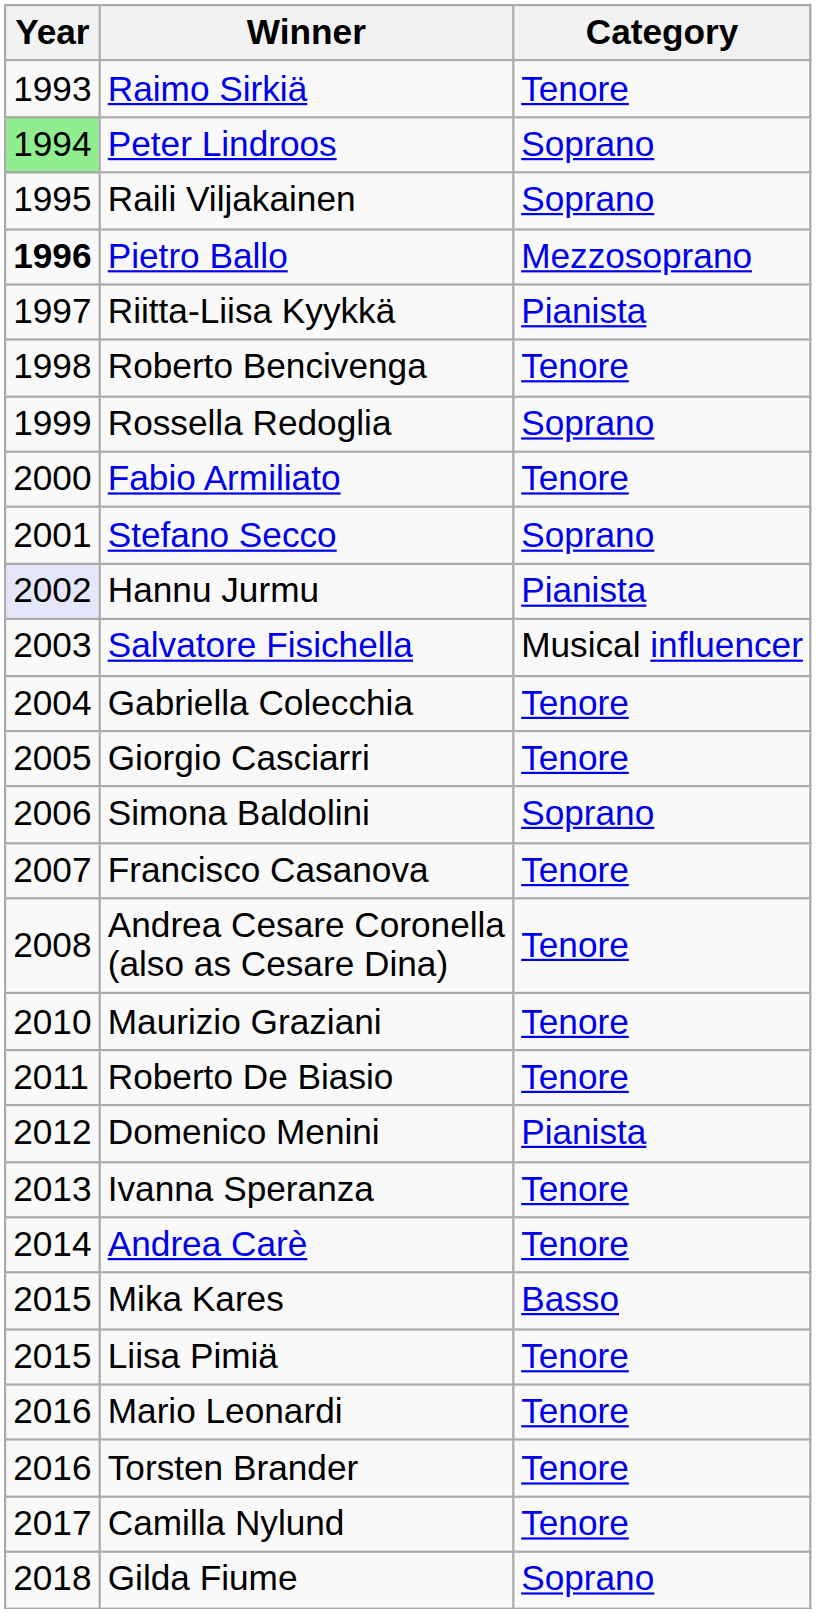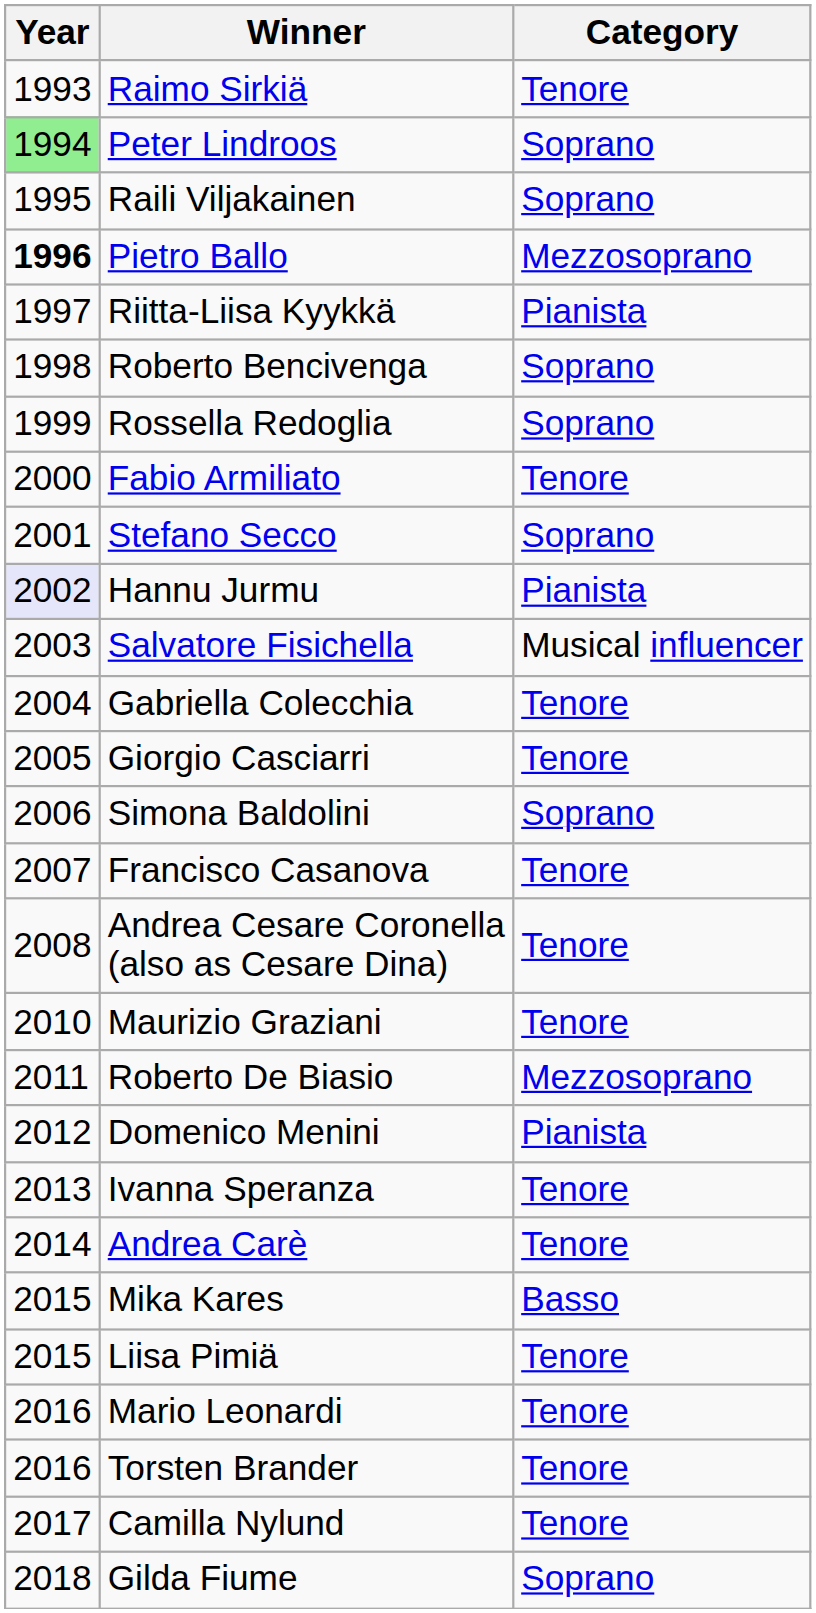Roberto Bencivenga | Category: Tenore -> Soprano
Roberto De Biasio | Category: Tenore -> Mezzosoprano
